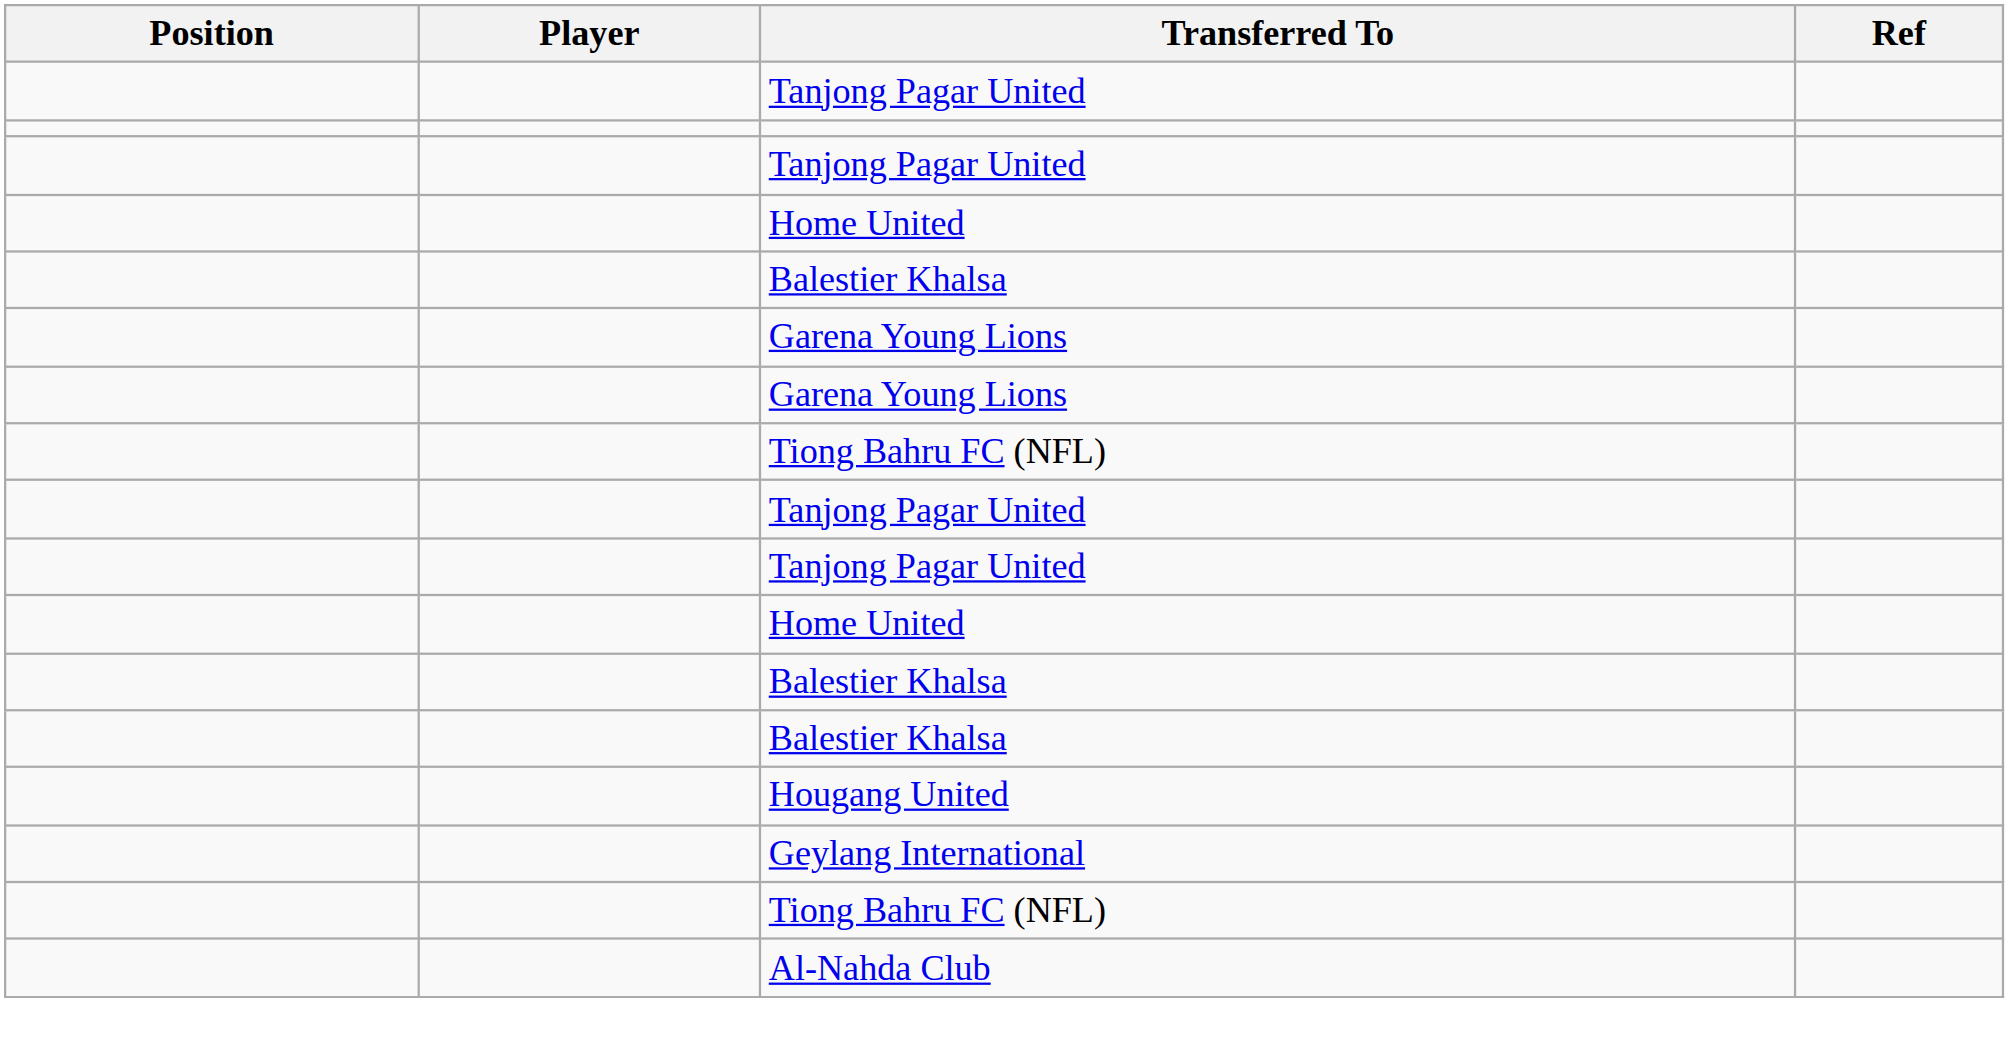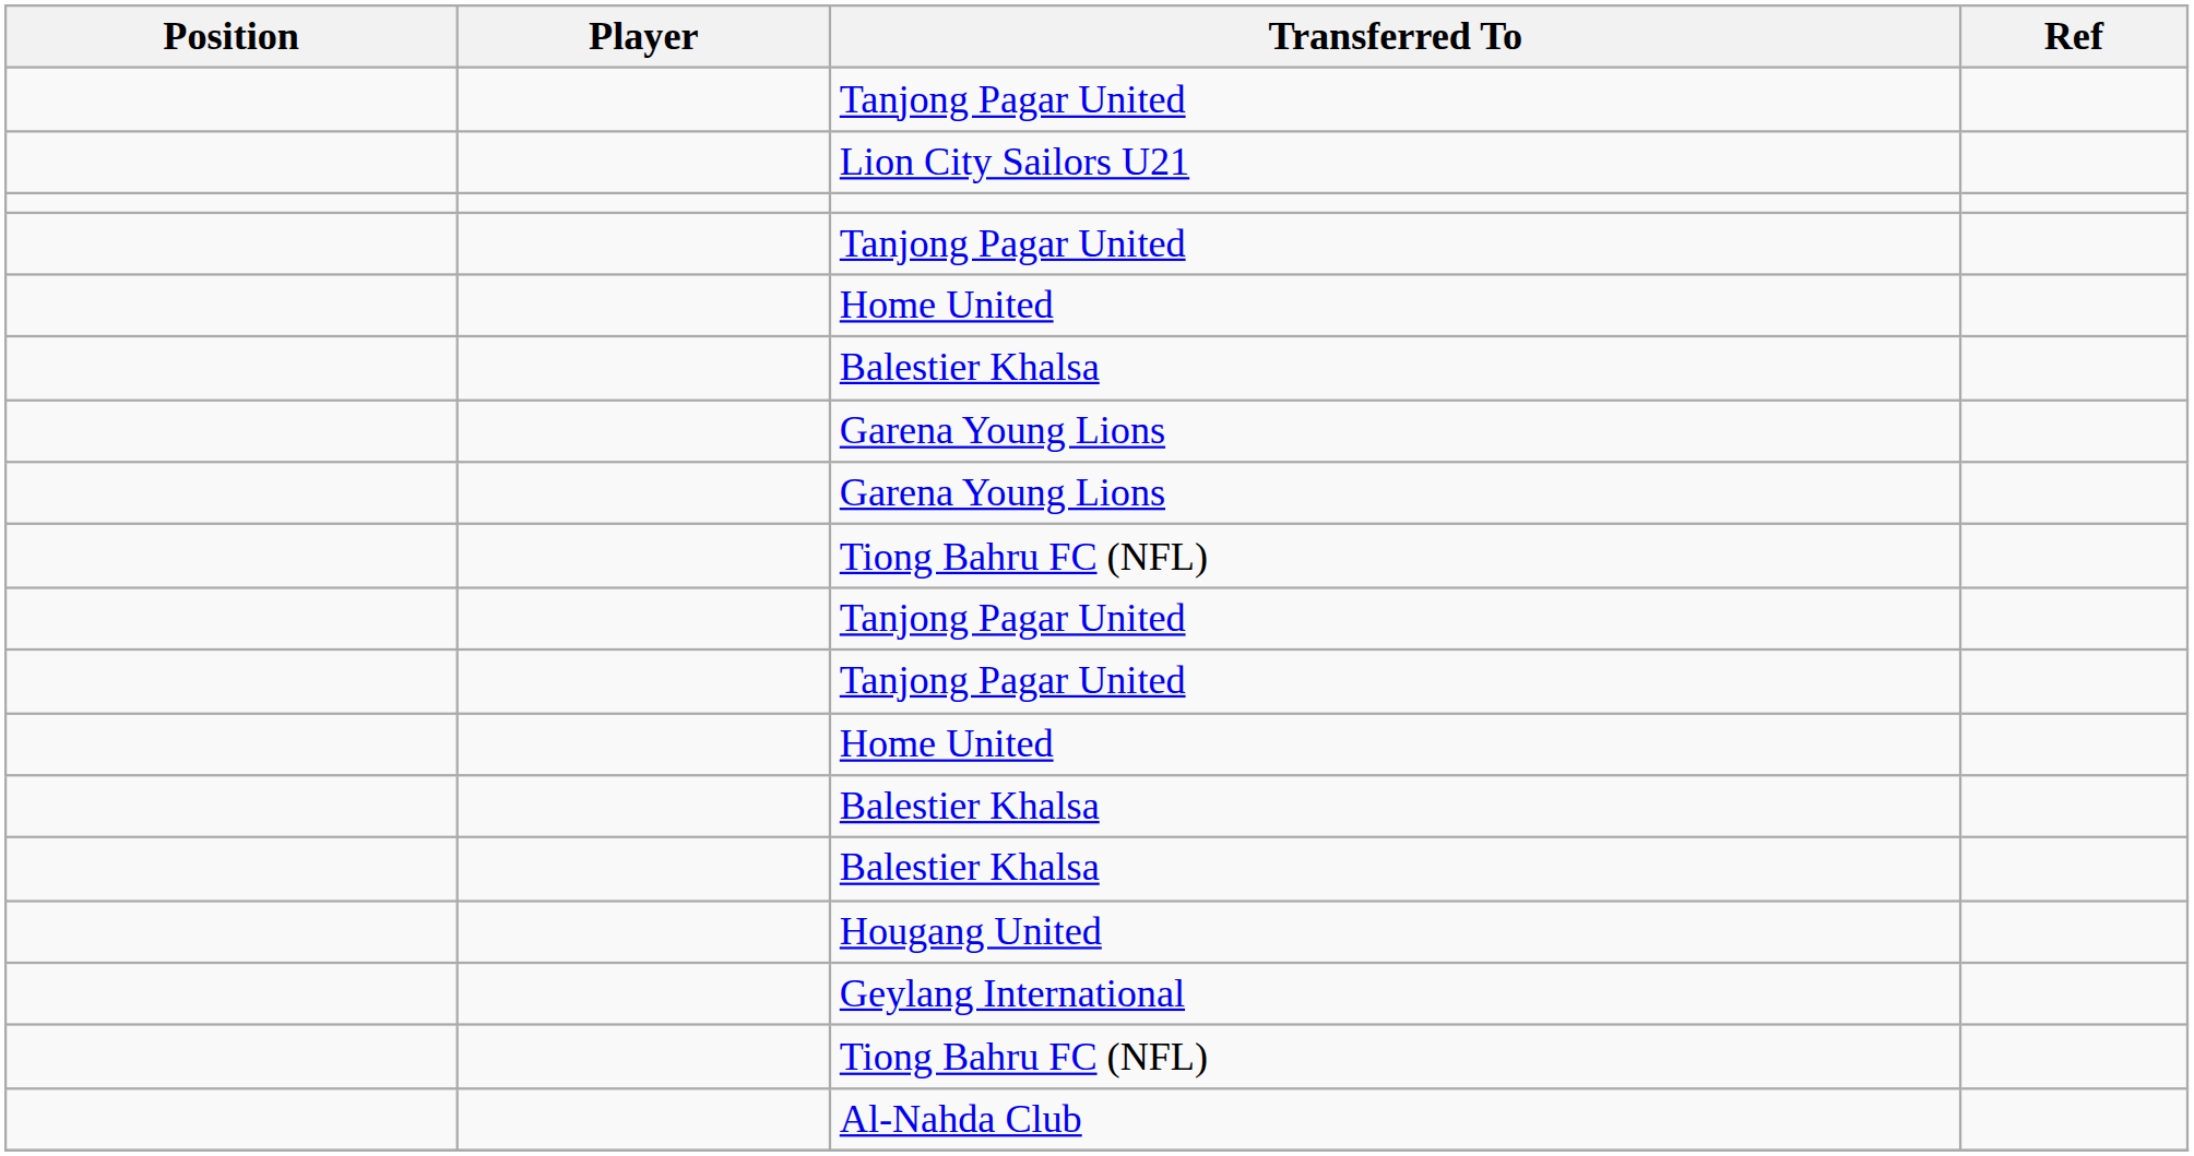+ row: Lion City Sailors U21
